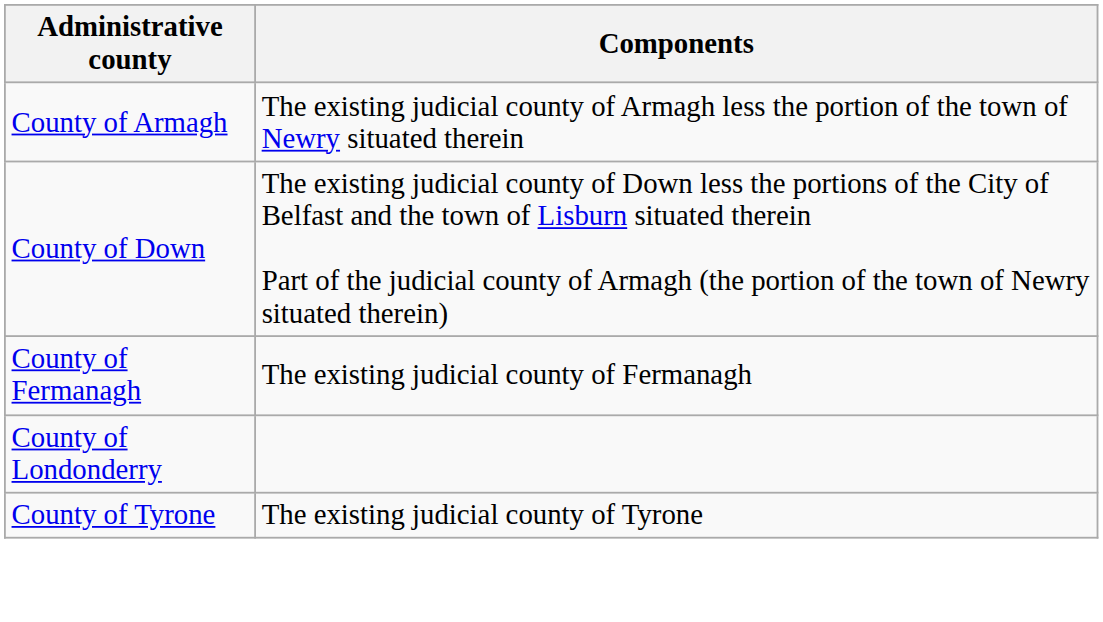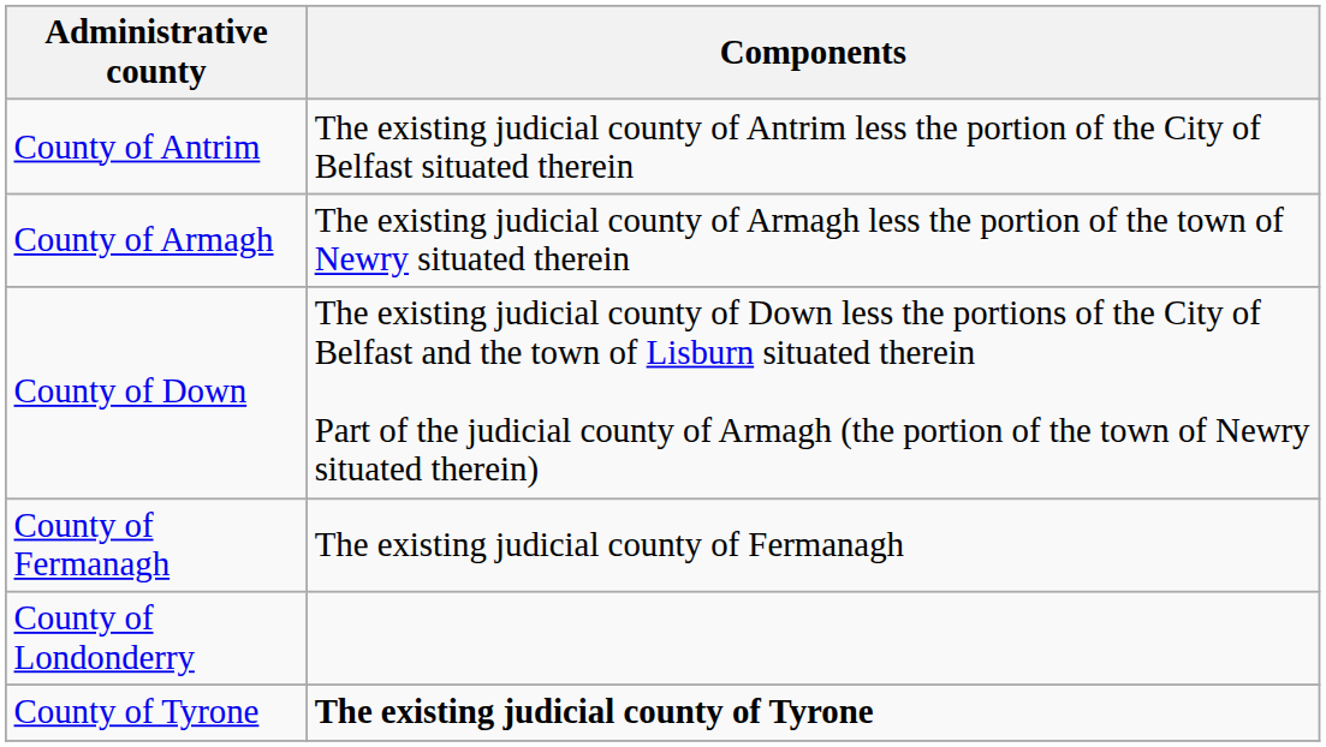+ row: County of Antrim | The existing judicial county of Antrim less the portion of the City of Belfast situated therein
County of Tyrone | Components: normal -> bold
